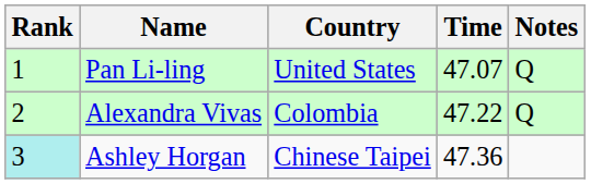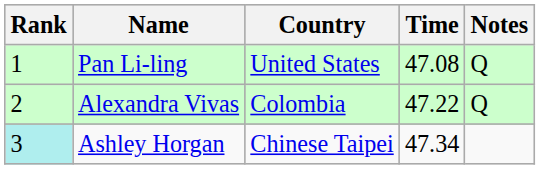Pan Li-ling | Time: 47.07 -> 47.08
Ashley Horgan | Time: 47.36 -> 47.34
